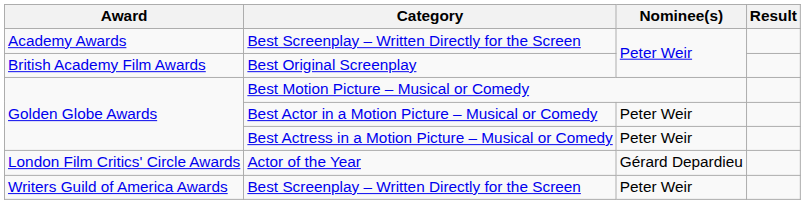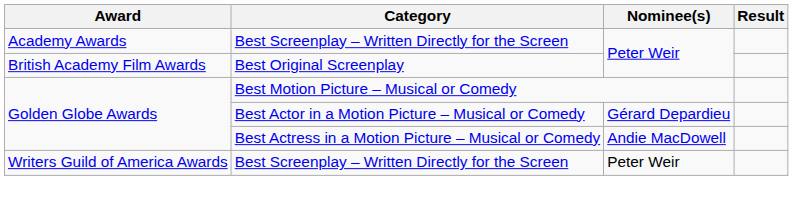Best Actor in a Motion Picture – Musical or Comedy | Nominee(s): Peter Weir -> Gérard Depardieu
Best Actress in a Motion Picture – Musical or Comedy | Nominee(s): Peter Weir -> Andie MacDowell
- row: London Film Critics' Circle Awards | Actor of the Year | Gérard Depardieu
